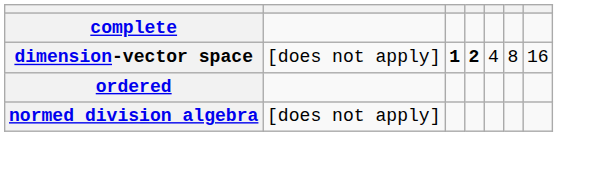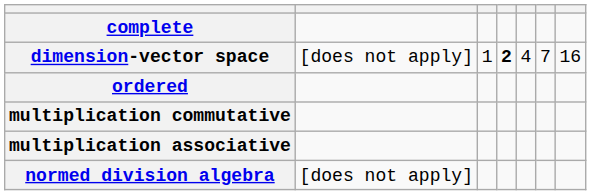dimension-vector space | column 3: bold -> normal
dimension-vector space | column 6: 8 -> 7
+ row: multiplication commutative
+ row: multiplication associative
